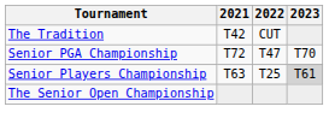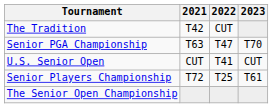Senior PGA Championship | 2021: T72 -> T63
+ row: U.S. Senior Open | CUT | T41 | CUT
Senior Players Championship | 2021: T63 -> T72
Senior Players Championship | 2023: lightgrey background -> no background
